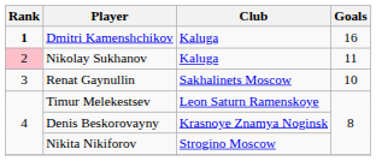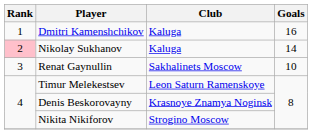Dmitri Kamenshchikov | Rank: bold -> normal
Nikolay Sukhanov | Goals: 11 -> 14
